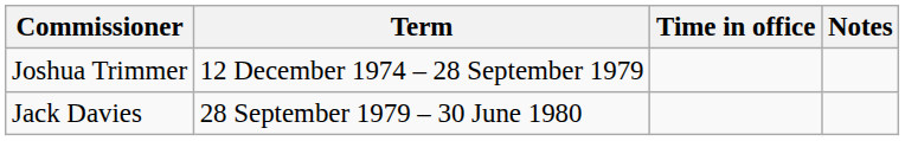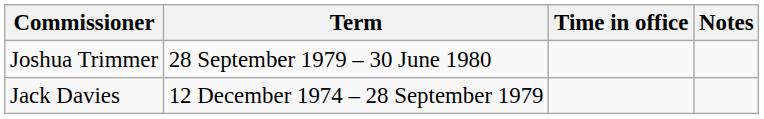Joshua Trimmer | Term: 12 December 1974 – 28 September 1979 -> 28 September 1979 – 30 June 1980
Jack Davies | Term: 28 September 1979 – 30 June 1980 -> 12 December 1974 – 28 September 1979
